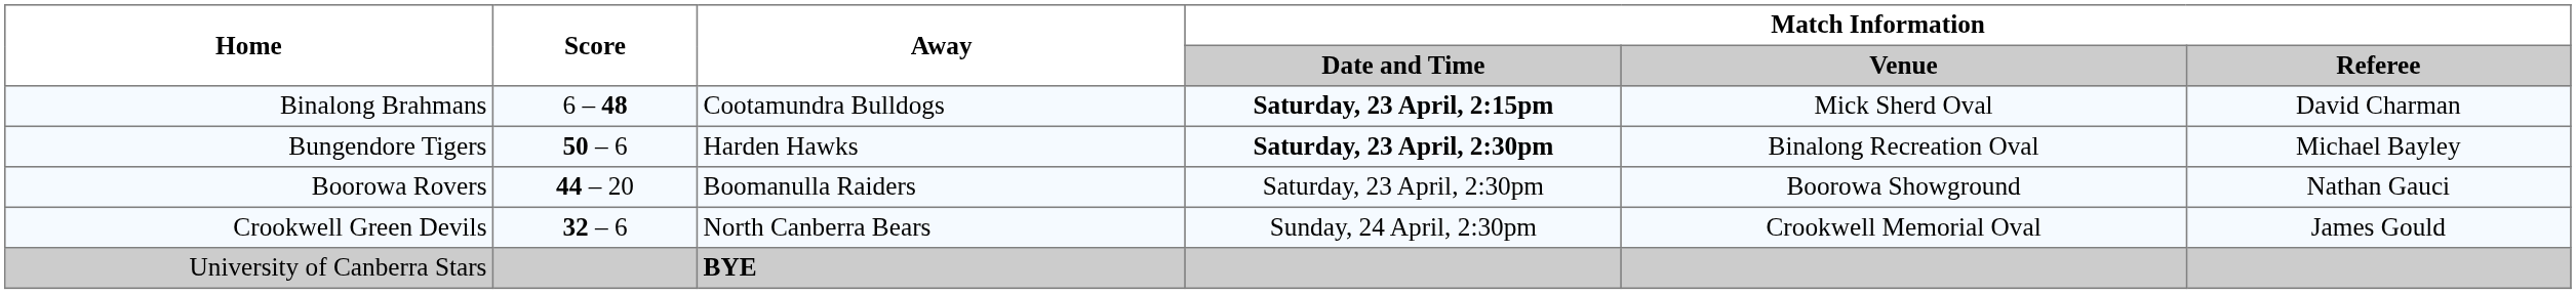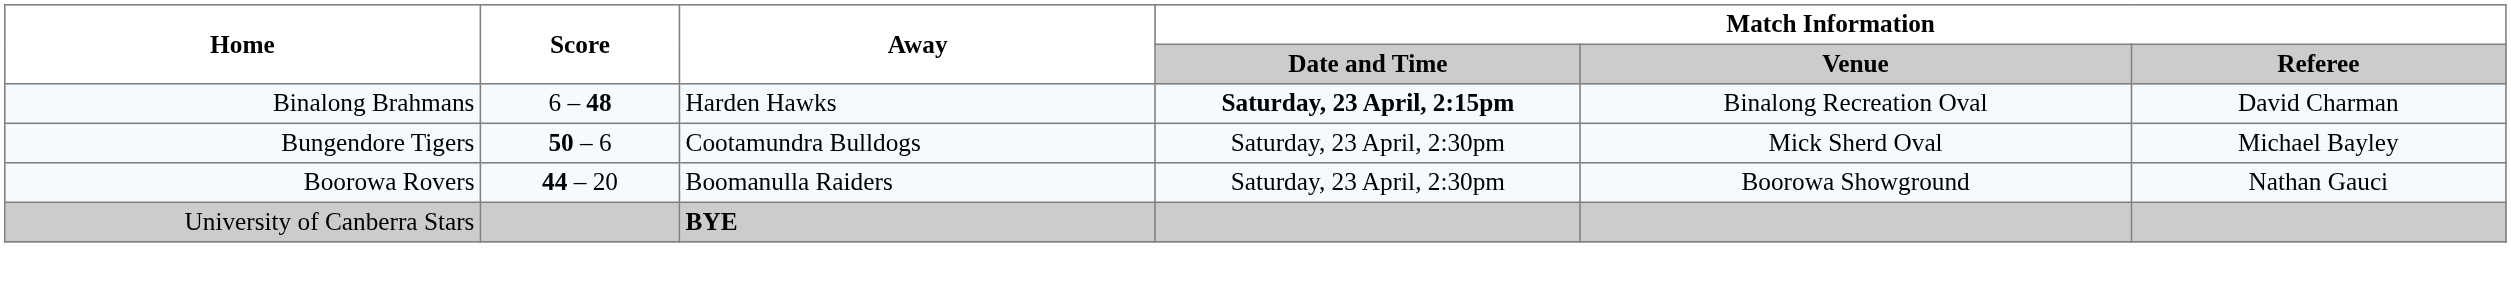Binalong Brahmans | Away: Cootamundra Bulldogs -> Harden Hawks
Binalong Brahmans | Match Information / Venue: Mick Sherd Oval -> Binalong Recreation Oval
Bungendore Tigers | Away: Harden Hawks -> Cootamundra Bulldogs
Bungendore Tigers | Match Information / Date and Time: bold -> normal
Bungendore Tigers | Match Information / Venue: Binalong Recreation Oval -> Mick Sherd Oval
- row: Crookwell Green Devils | 32 – 6 | North Canberra Bears | Sunday, 24 April, 2:30pm | Crookwell Memorial Oval | James Gould
